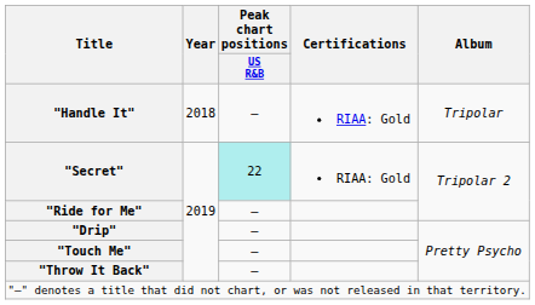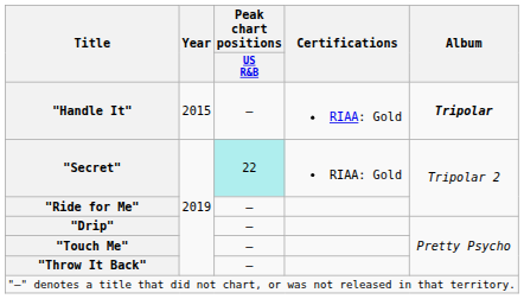"Handle It" | Year: 2018 -> 2015
"Handle It" | Album: normal -> bold
